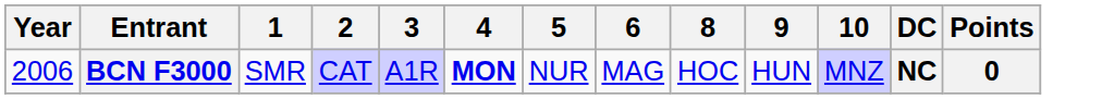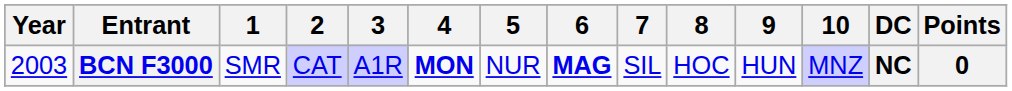+ column: 7 | SIL
BCN F3000 | Year: 2006 -> 2003
BCN F3000 | 6: normal -> bold
